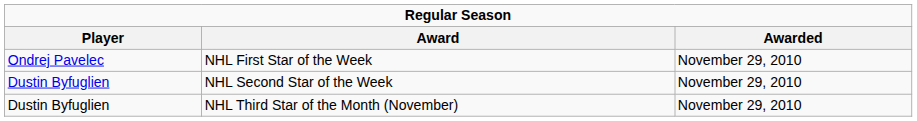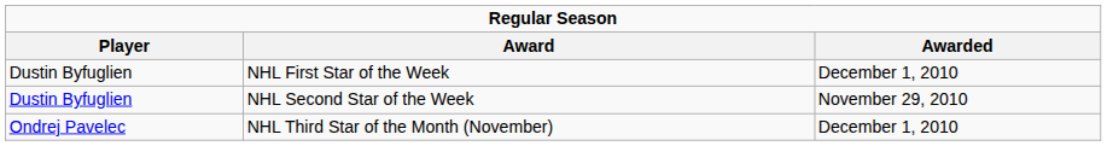NHL First Star of the Week | Player: Ondrej Pavelec -> Dustin Byfuglien
NHL First Star of the Week | Awarded: November 29, 2010 -> December 1, 2010
NHL Third Star of the Month (November) | Player: Dustin Byfuglien -> Ondrej Pavelec
NHL Third Star of the Month (November) | Awarded: November 29, 2010 -> December 1, 2010
